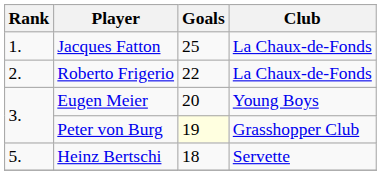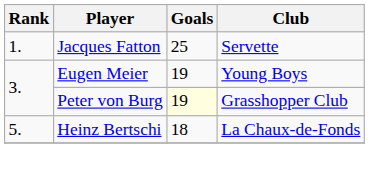Jacques Fatton | Club: La Chaux-de-Fonds -> Servette
- row: 2. | Roberto Frigerio | 22 | La Chaux-de-Fonds
Eugen Meier | Goals: 20 -> 19
Heinz Bertschi | Club: Servette -> La Chaux-de-Fonds
